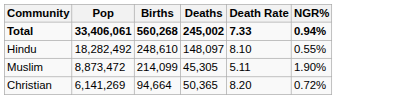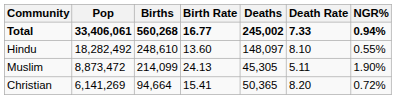+ column: Birth Rate | 16.77 | 13.60 | 24.13 | 15.41
